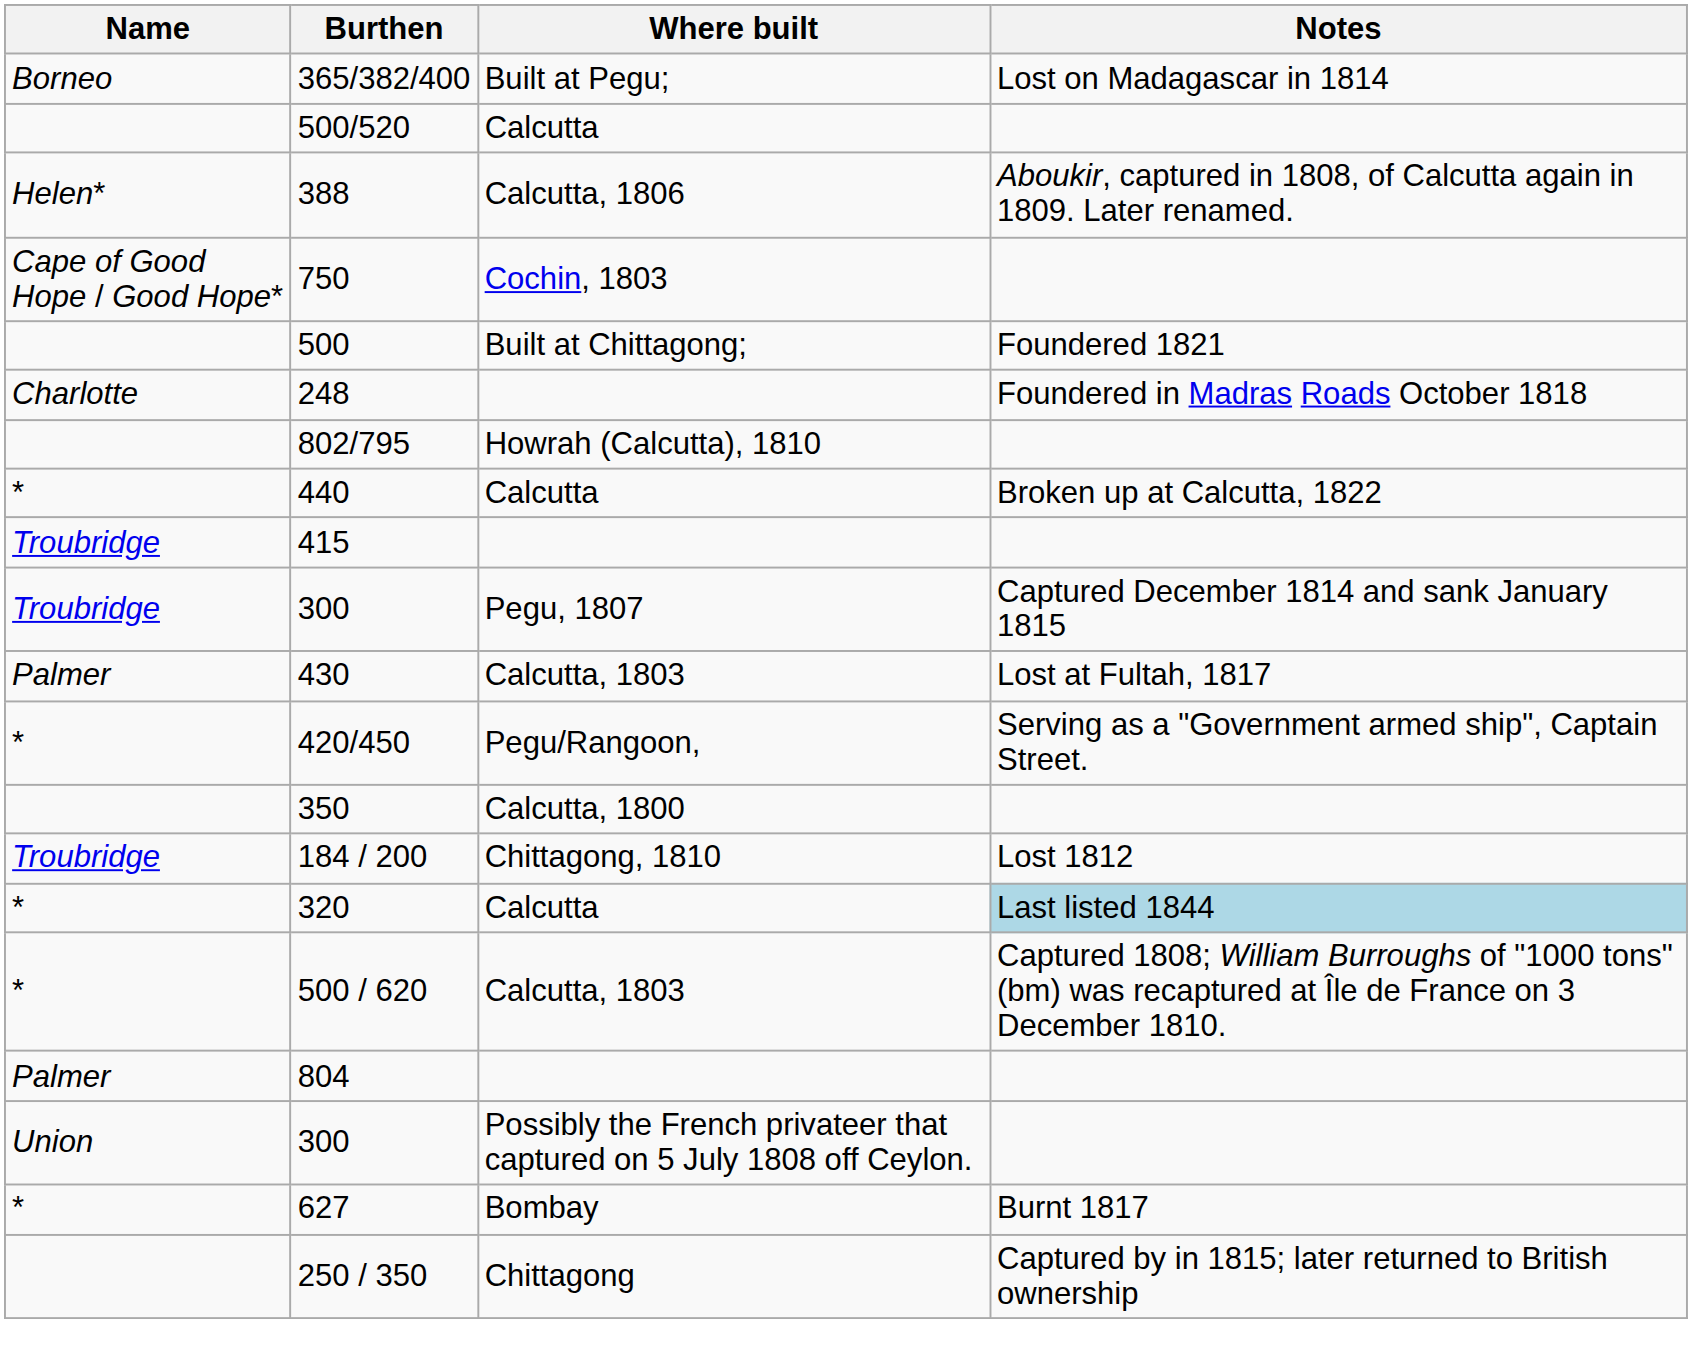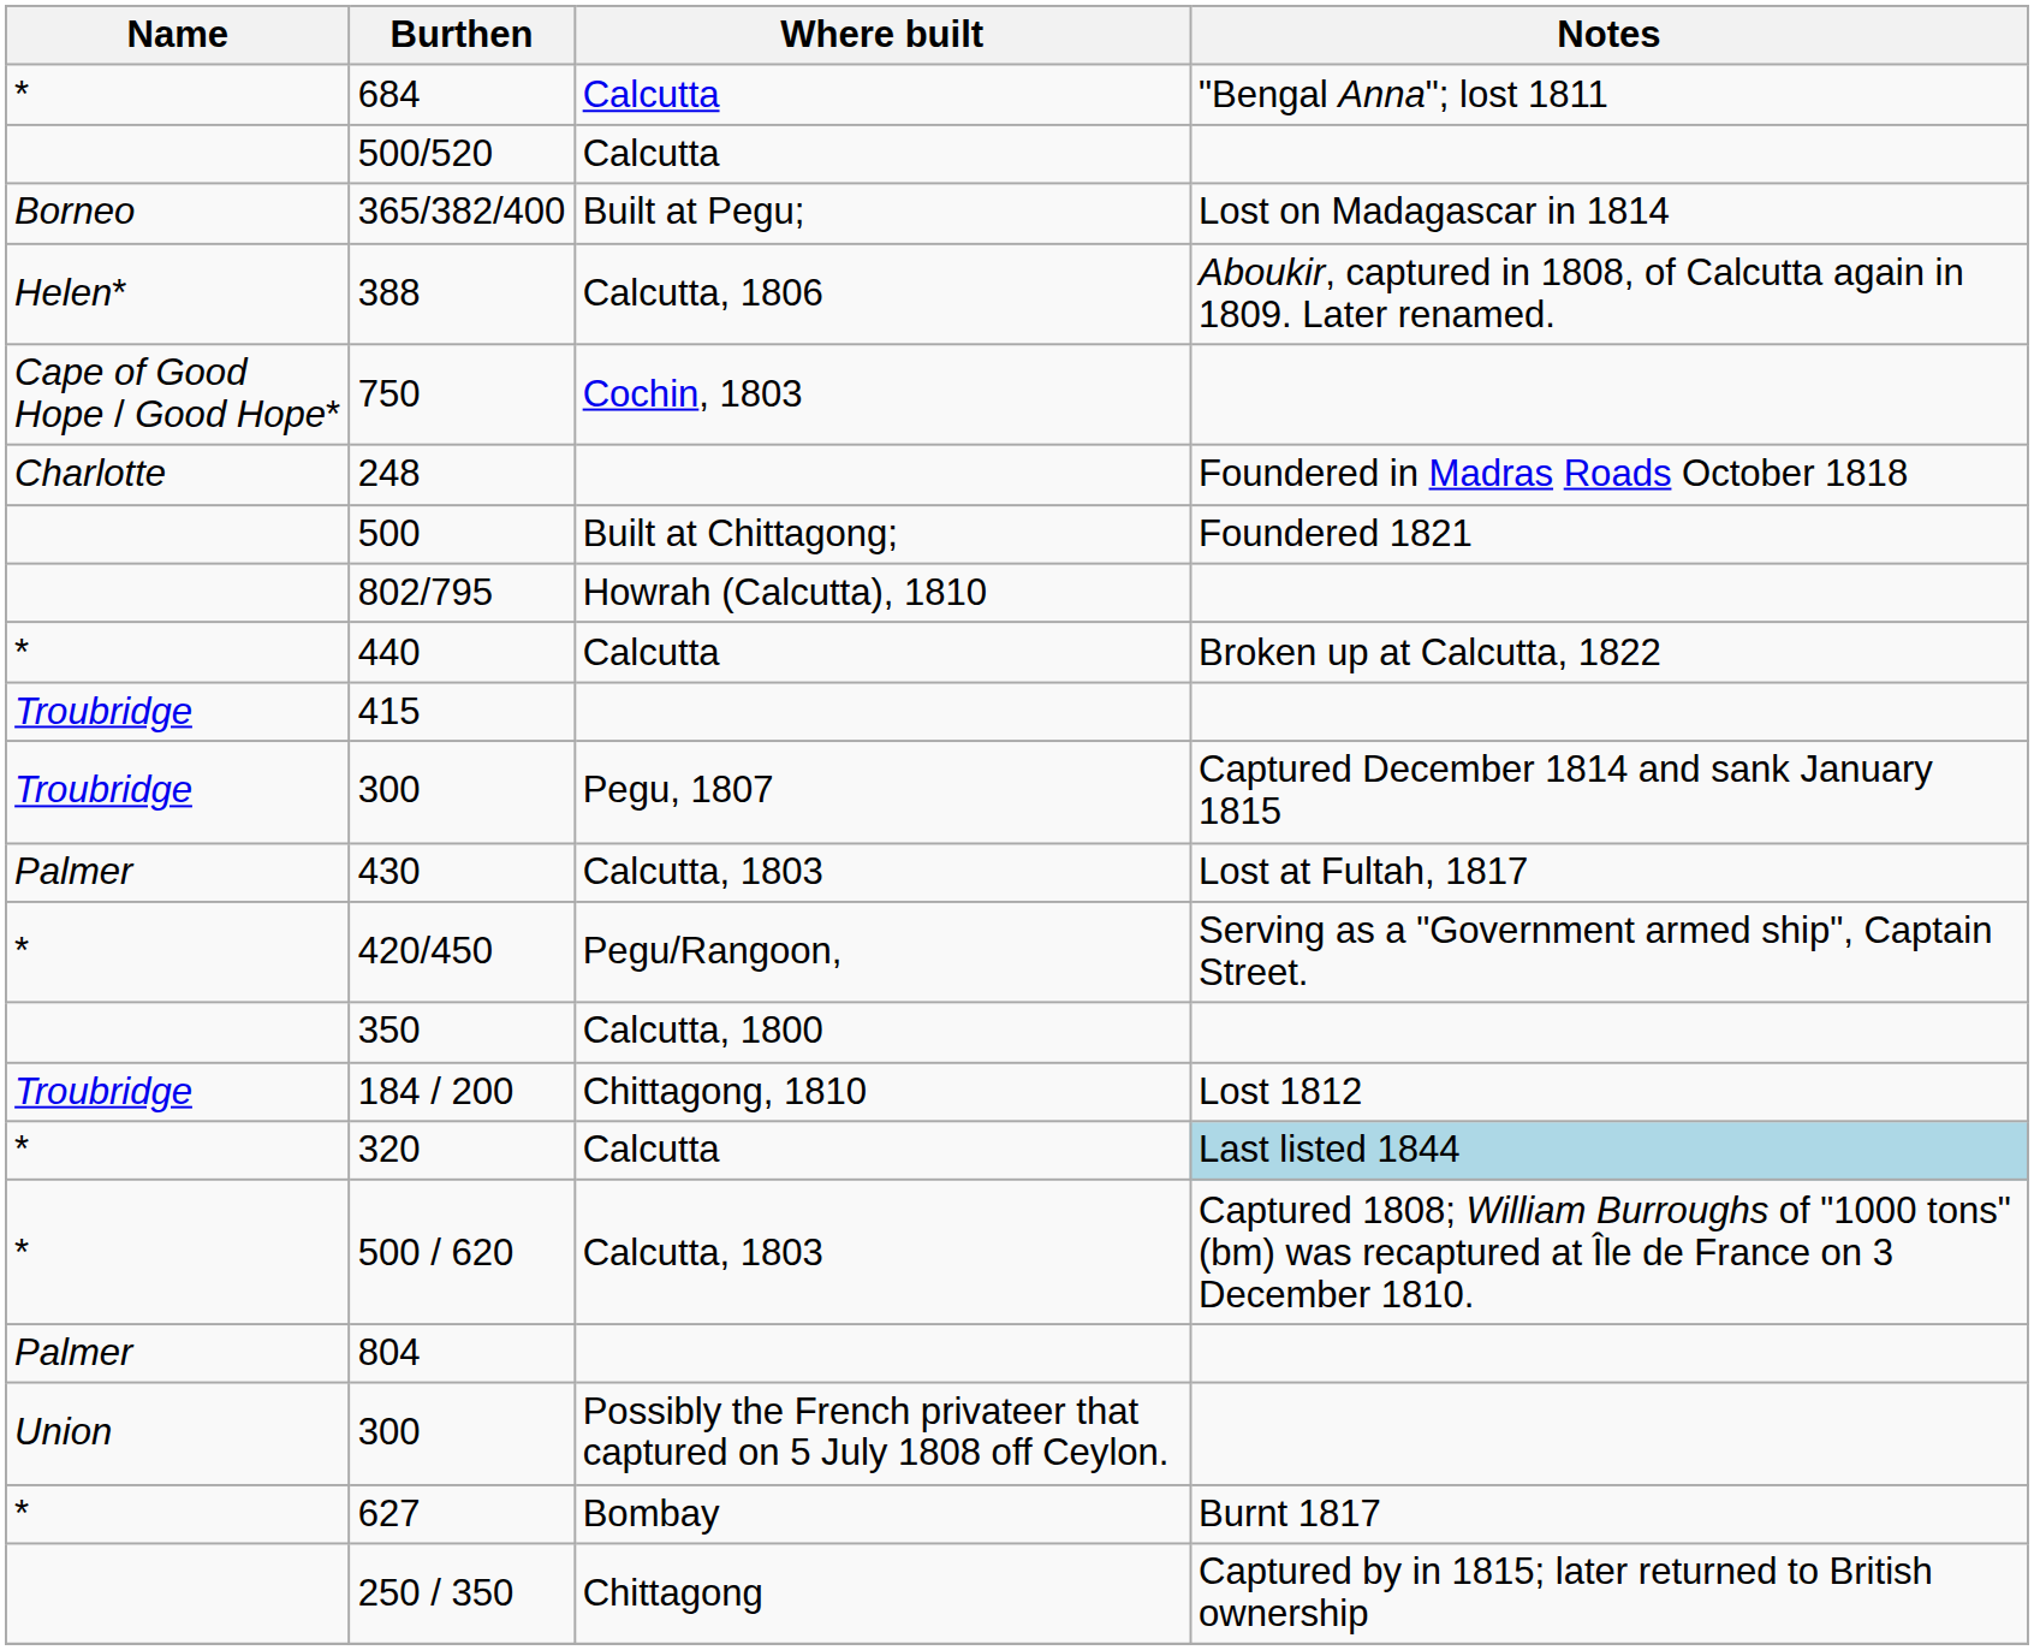+ row: * | 684 | Calcutta | "Bengal Anna"; lost 1811
rows swapped: 500/520 <-> 365/382/400
rows swapped: 248 <-> 500
